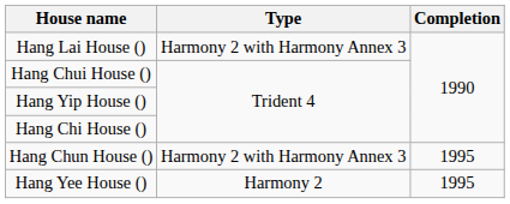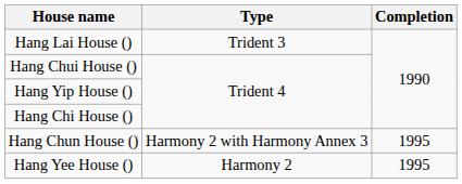Hang Lai House () | Type: Harmony 2 with Harmony Annex 3 -> Trident 3
